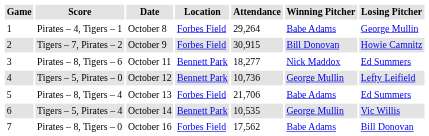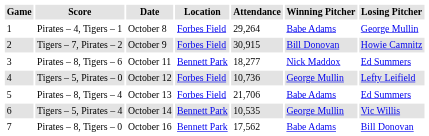Tigers – 5, Pirates – 0 | Location: Bennett Park -> Forbes Field
Pirates – 8, Tigers – 0 | Location: Forbes Field -> Bennett Park
